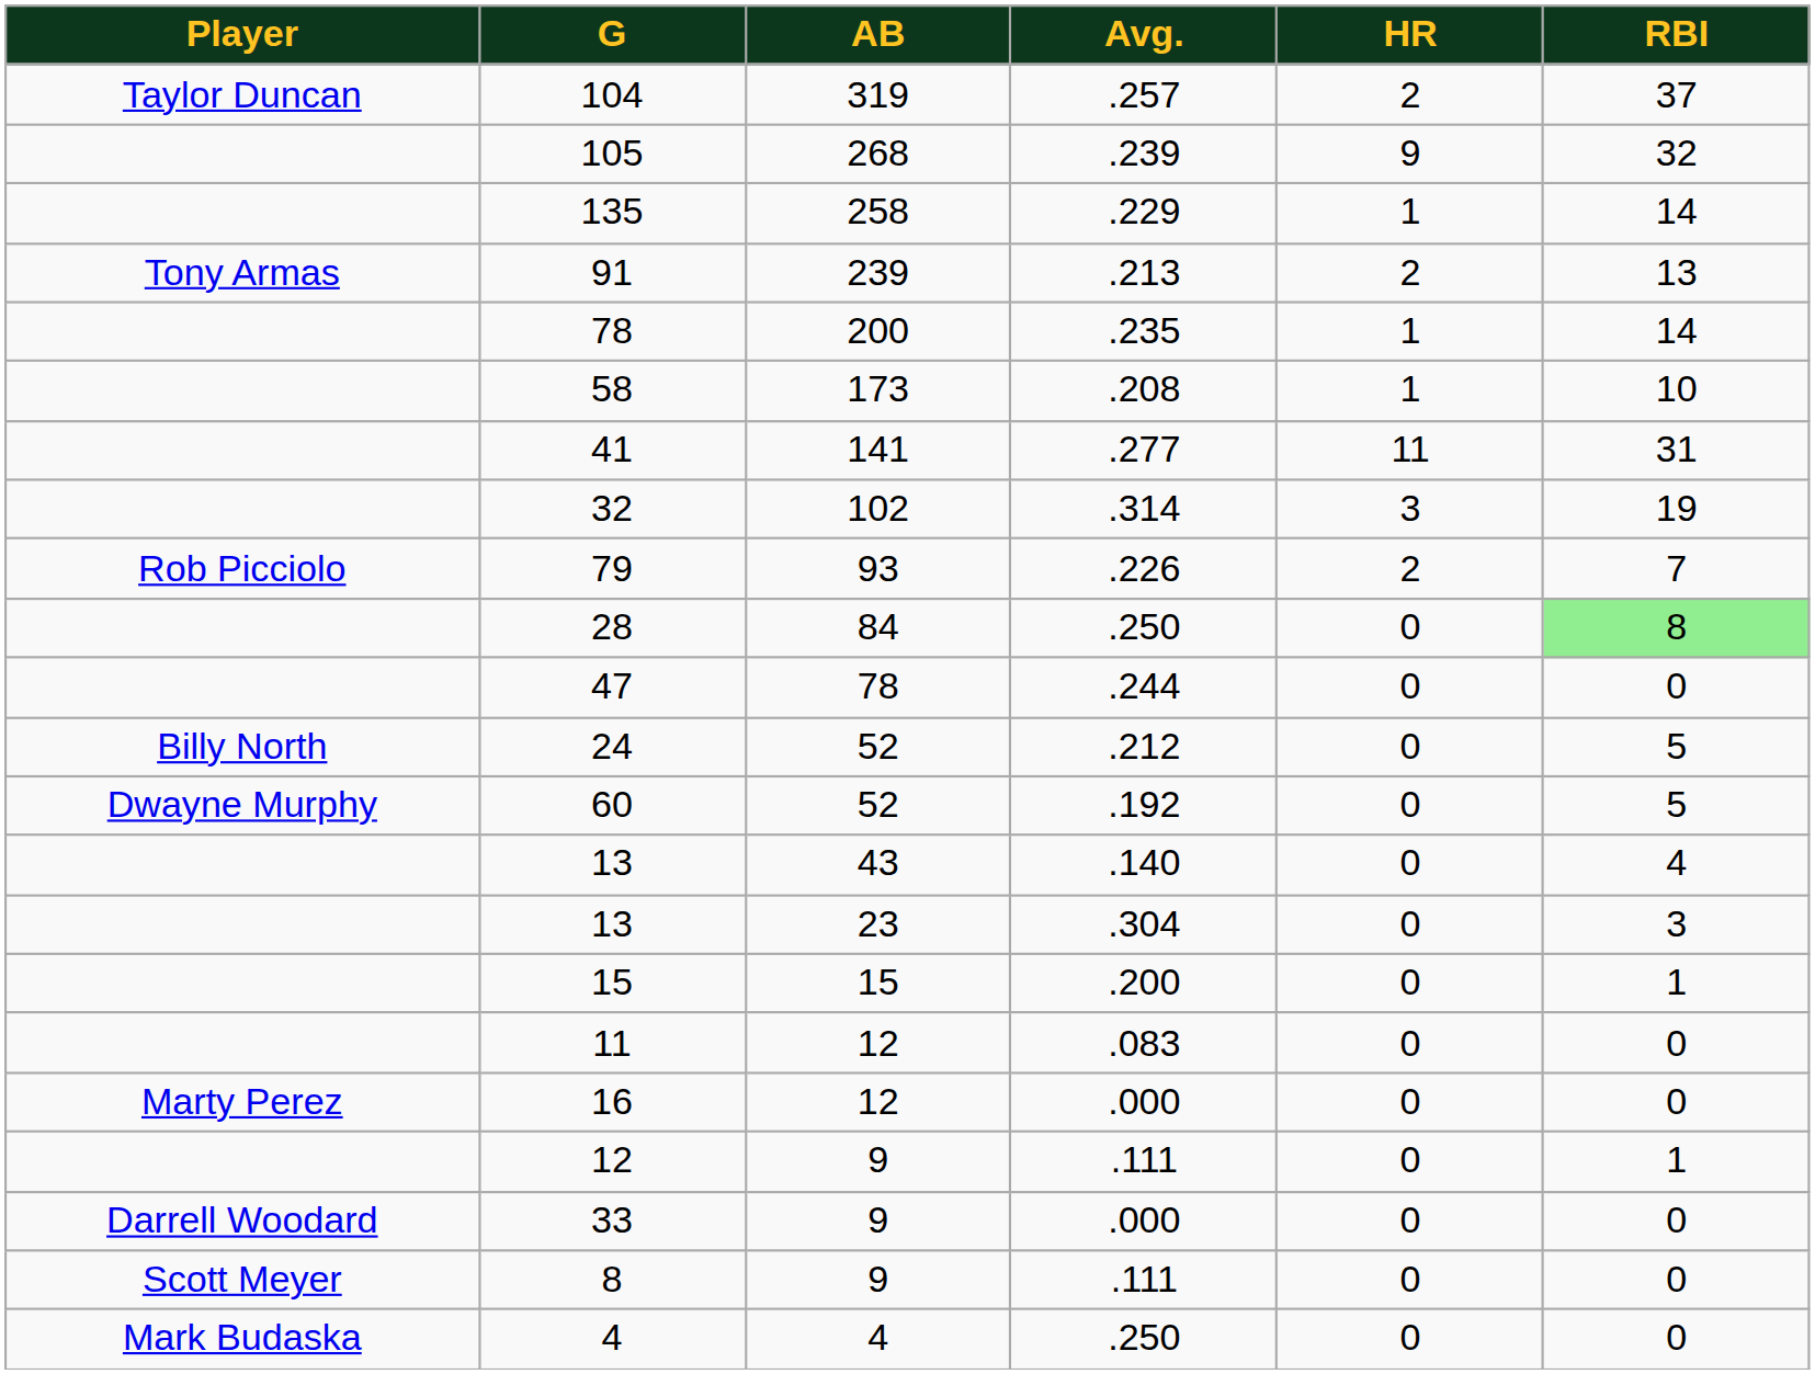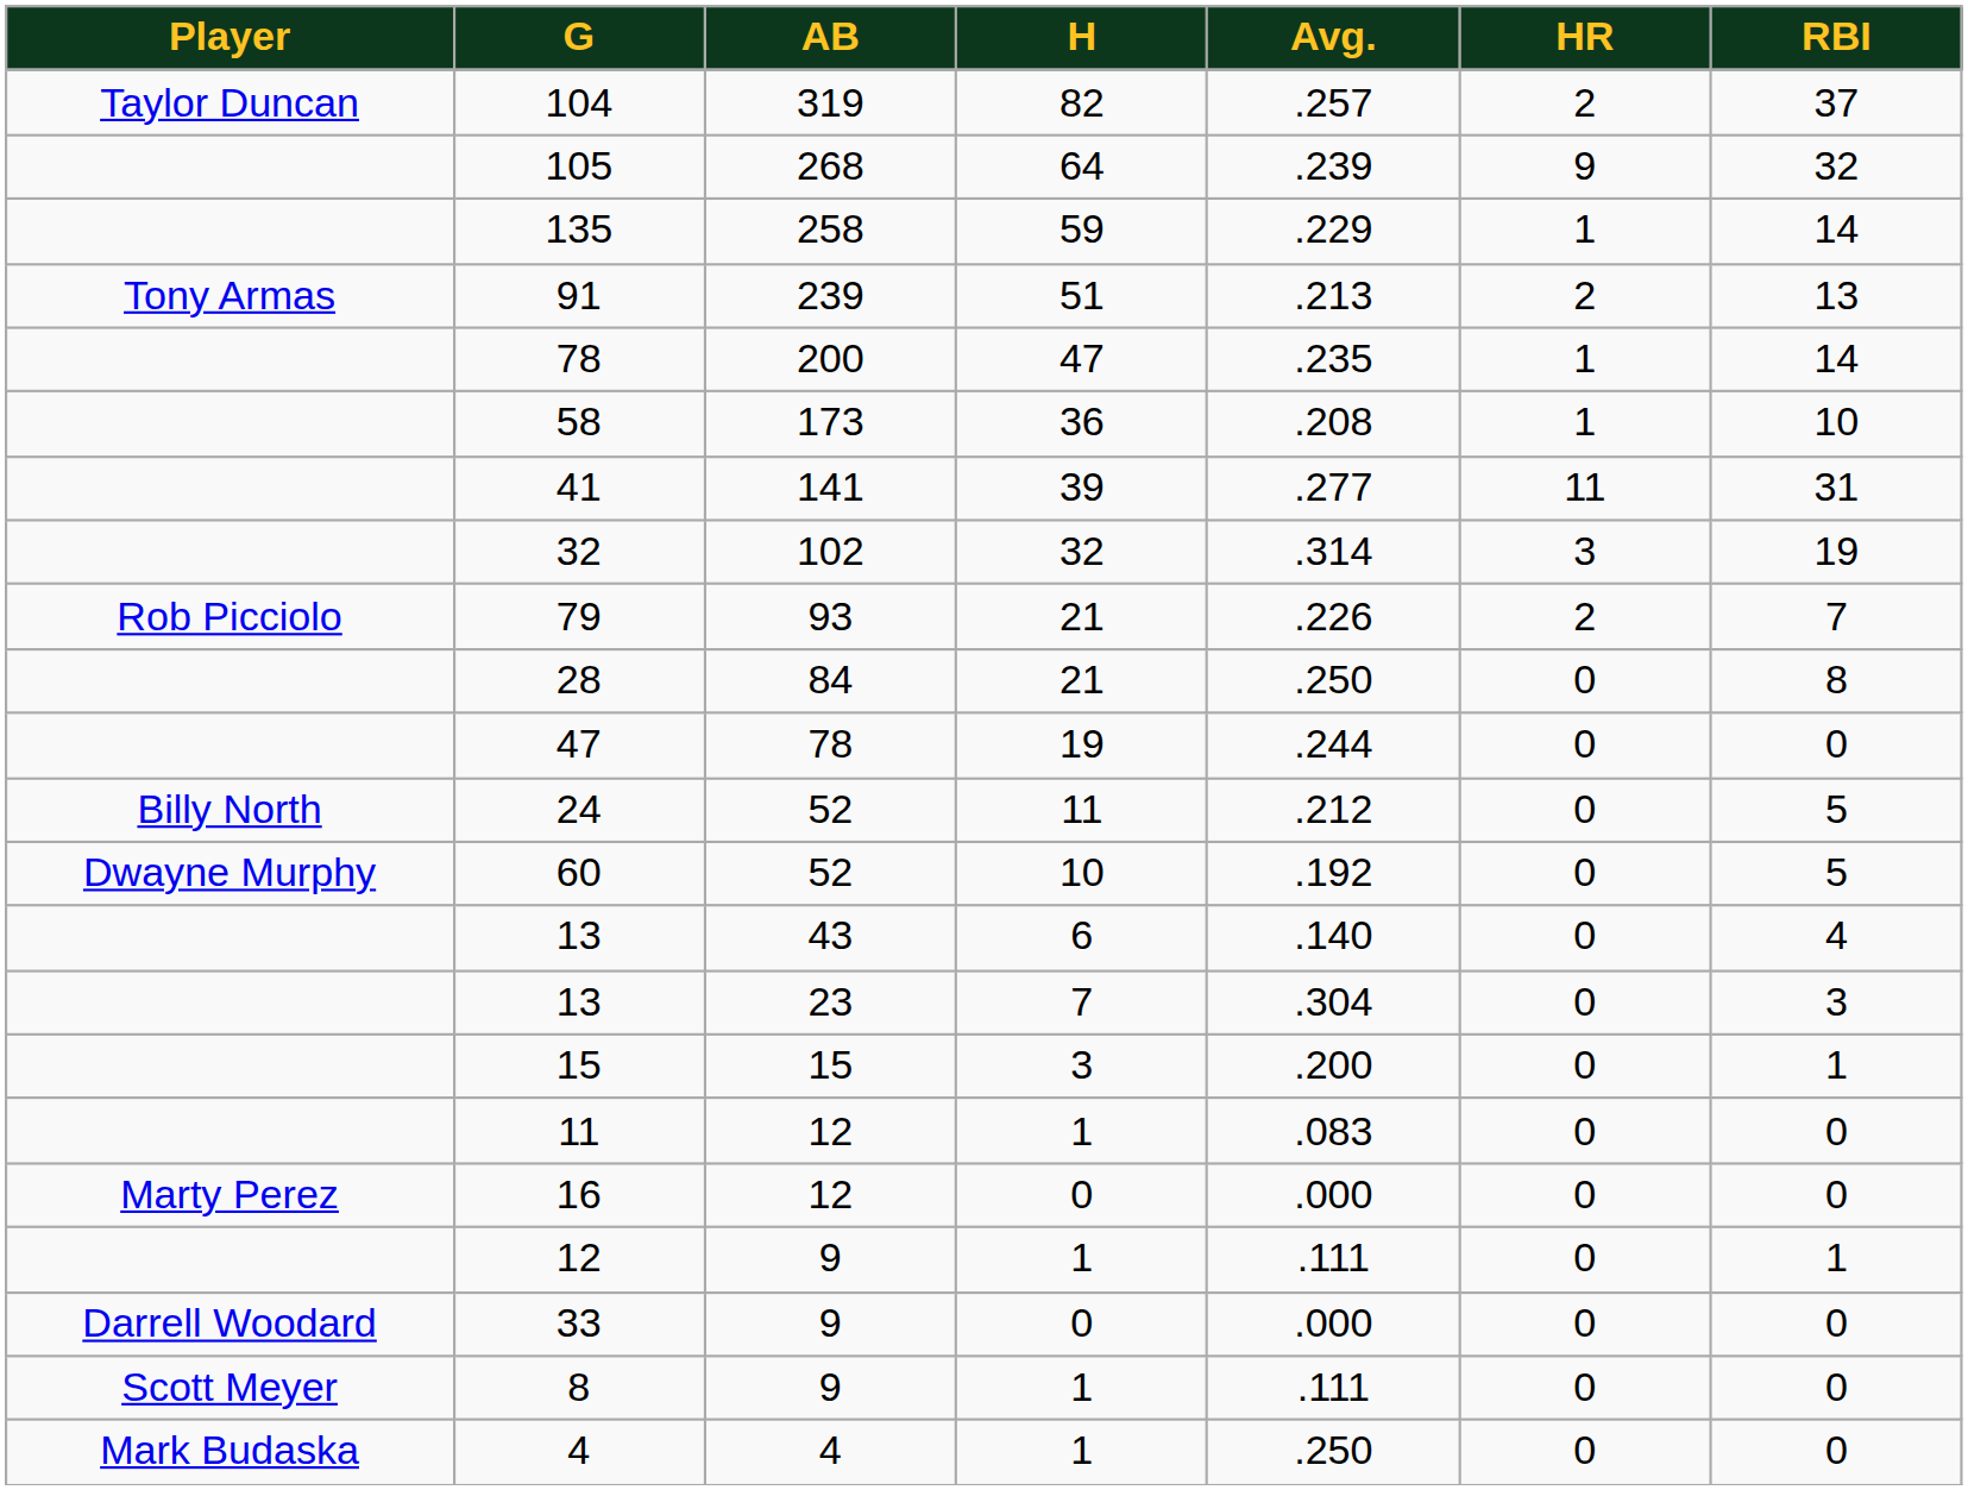+ column: H | 82 | 64 | 59 | 51 | 47 | 36 | 39 | 32 | 21 | 21 | 19 | 11 | 10 | 6 | 7 | 3 | 1 | 0 | 1 | 0 | 1 | 1
28 | RBI: lightgreen background -> no background
